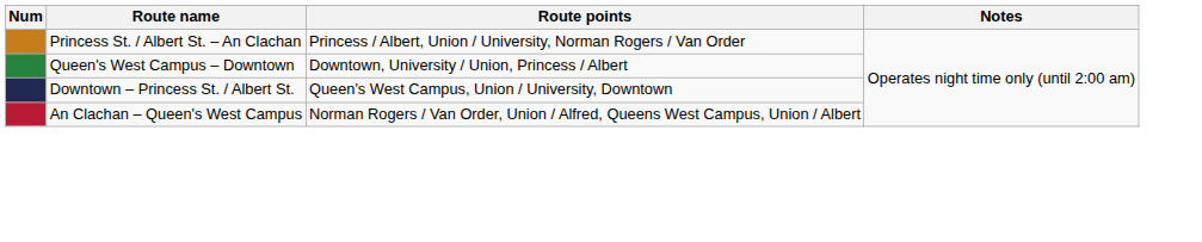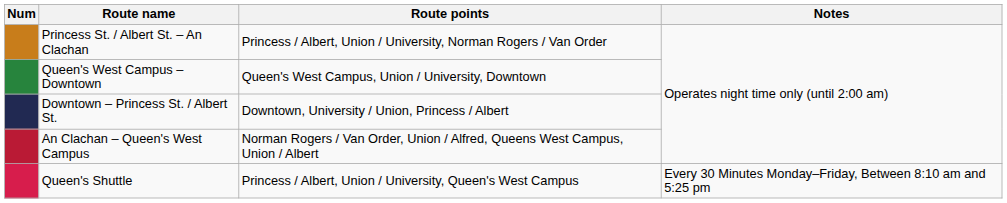Queen's West Campus – Downtown | Route points: Downtown, University / Union, Princess / Albert -> Queen's West Campus, Union / University, Downtown
Downtown – Princess St. / Albert St. | Route points: Queen's West Campus, Union / University, Downtown -> Downtown, University / Union, Princess / Albert
+ row: Queen's Shuttle | Princess / Albert, Union / University, Queen's West Campus | Every 30 Minutes Monday–Friday, Between 8:10 am and 5:25 pm
